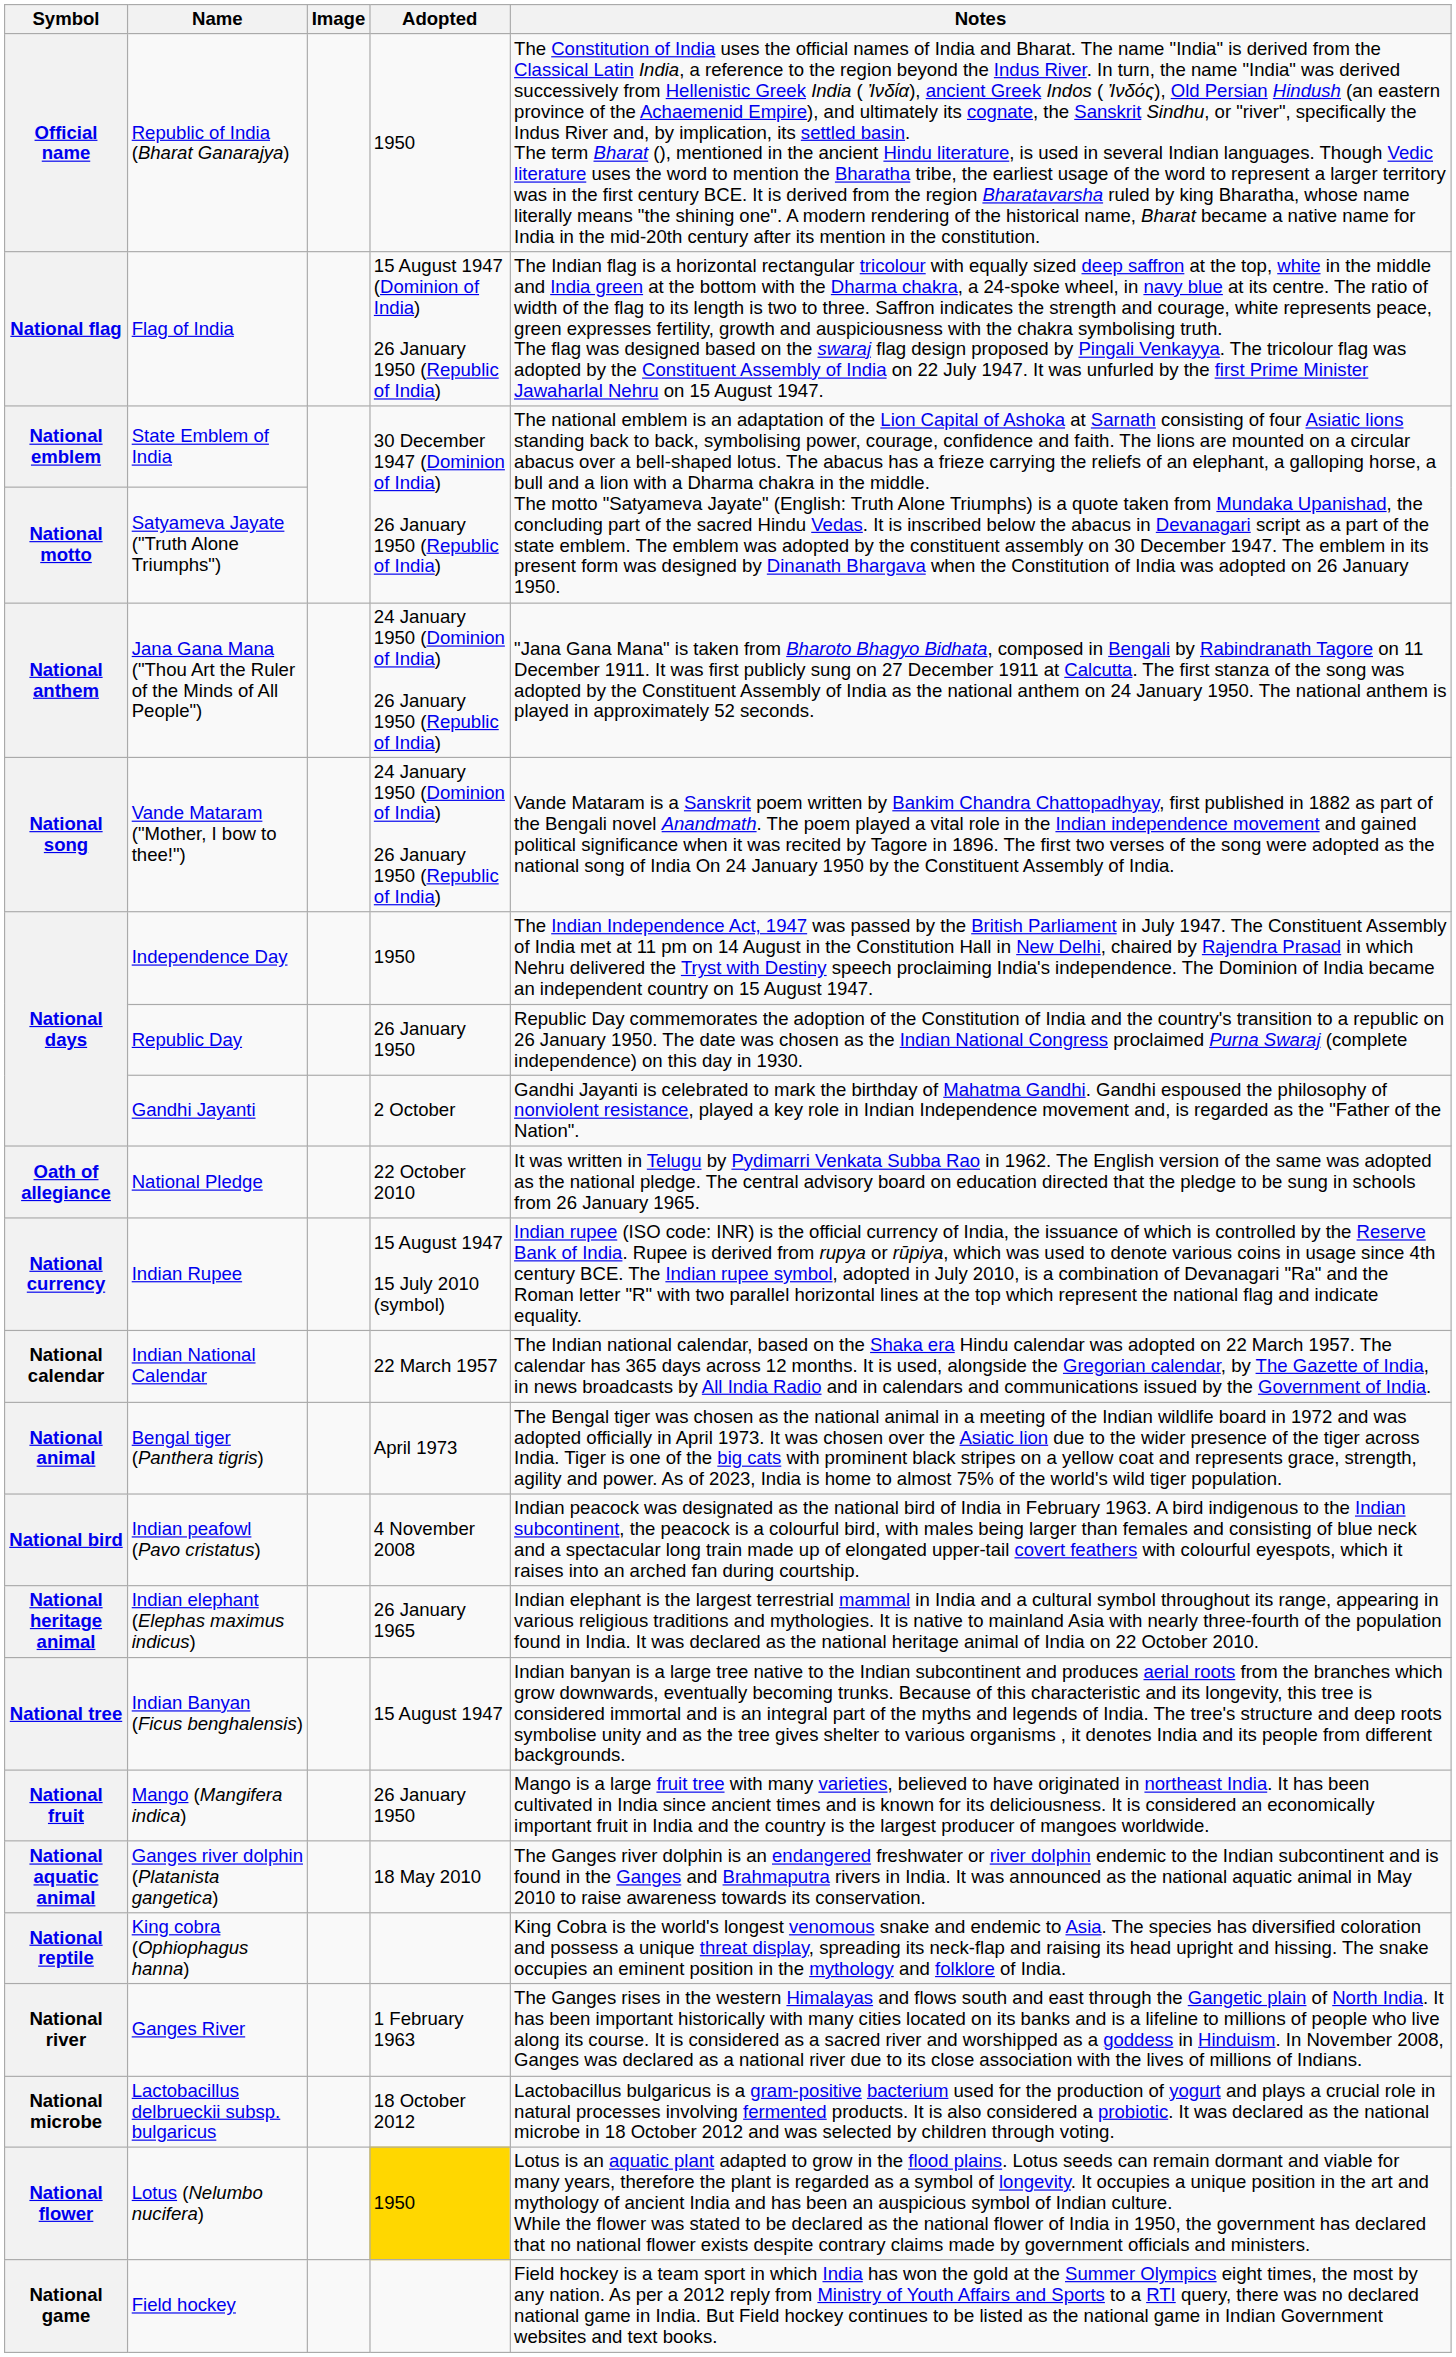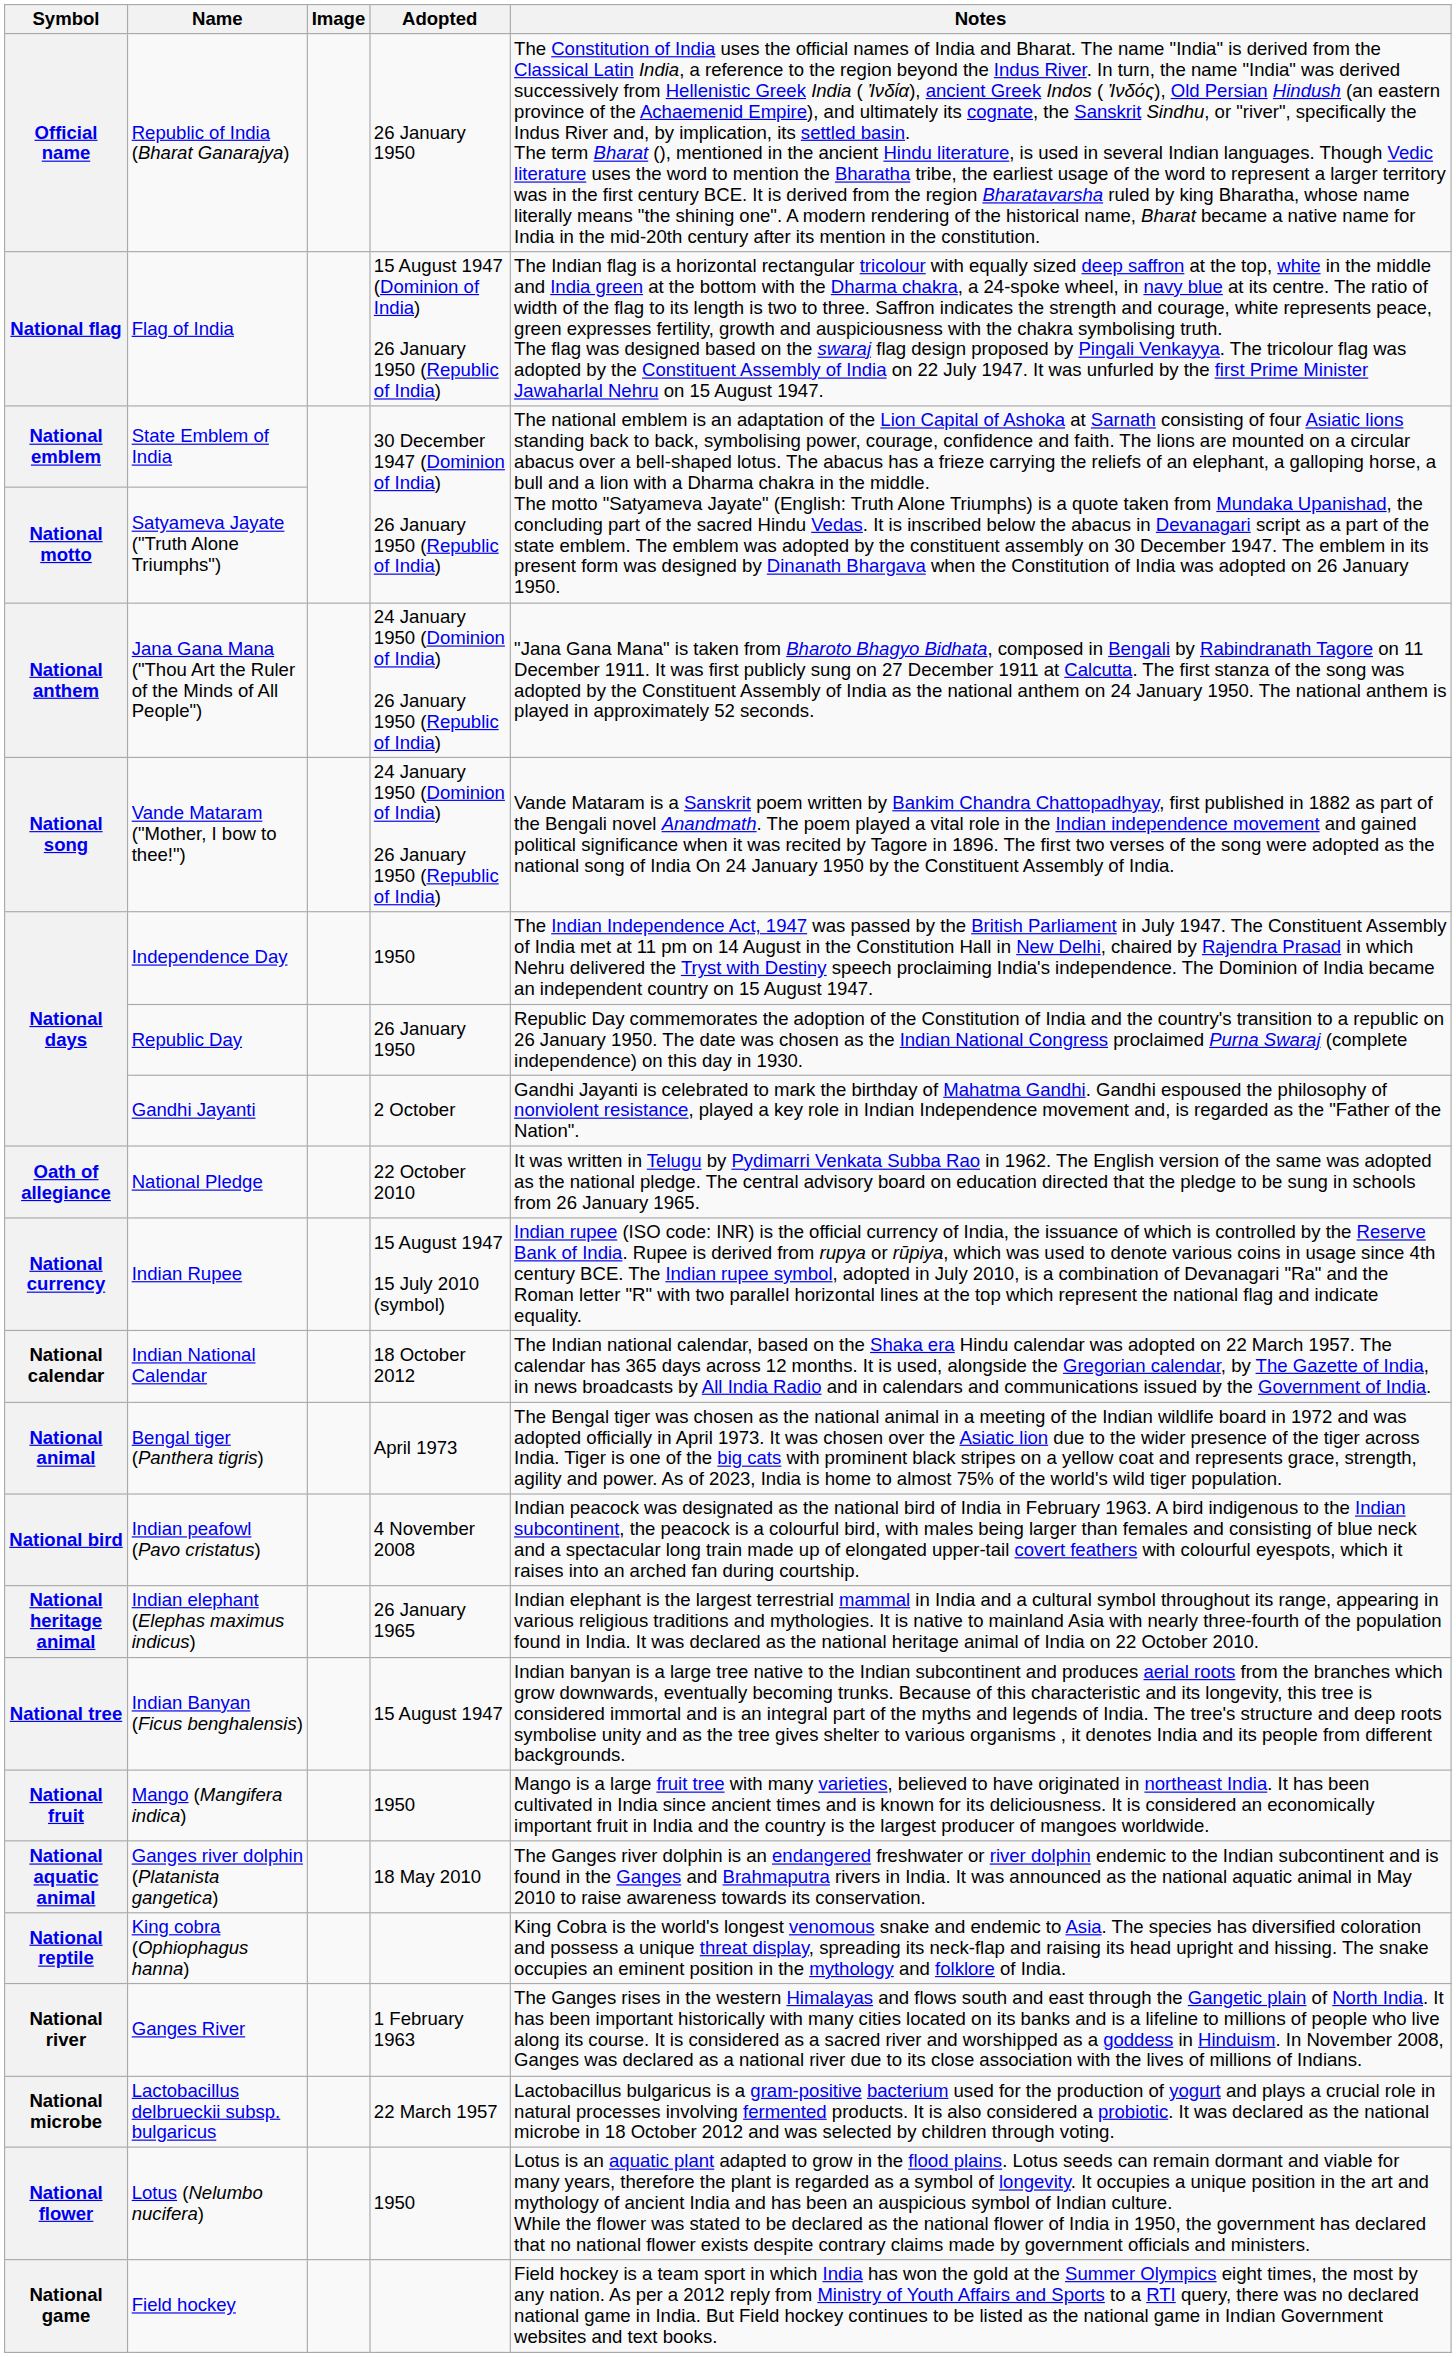Official name | Adopted: 1950 -> 26 January 1950
National calendar | Adopted: 22 March 1957 -> 18 October 2012
National fruit | Adopted: 26 January 1950 -> 1950
National microbe | Adopted: 18 October 2012 -> 22 March 1957
National flower | Adopted: gold background -> no background
